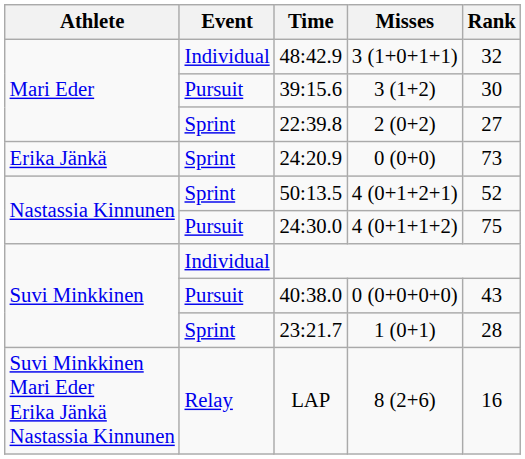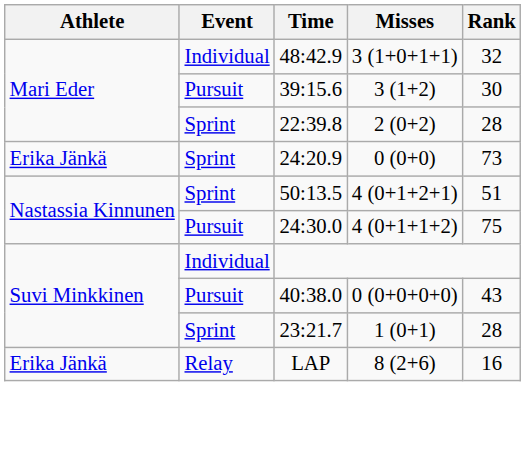22:39.8 | Rank: 27 -> 28
50:13.5 | Rank: 52 -> 51
LAP | Athlete: Suvi Minkkinen Mari Eder Erika Jänkä Nastassia Kinnunen -> Erika Jänkä
